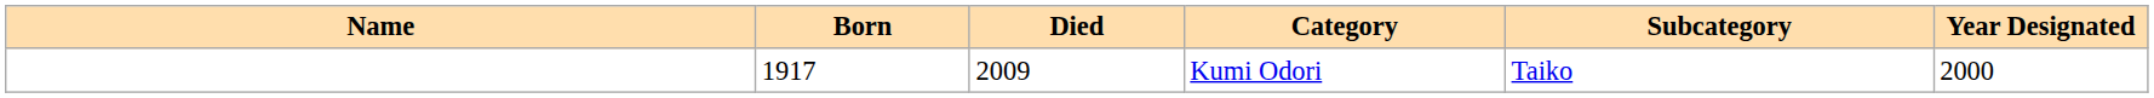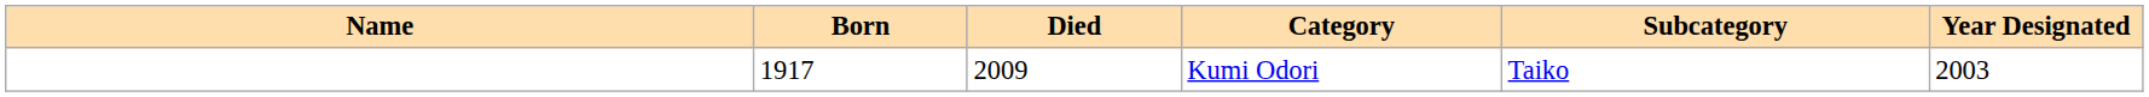Kumi Odori | Year Designated: 2000 -> 2003
